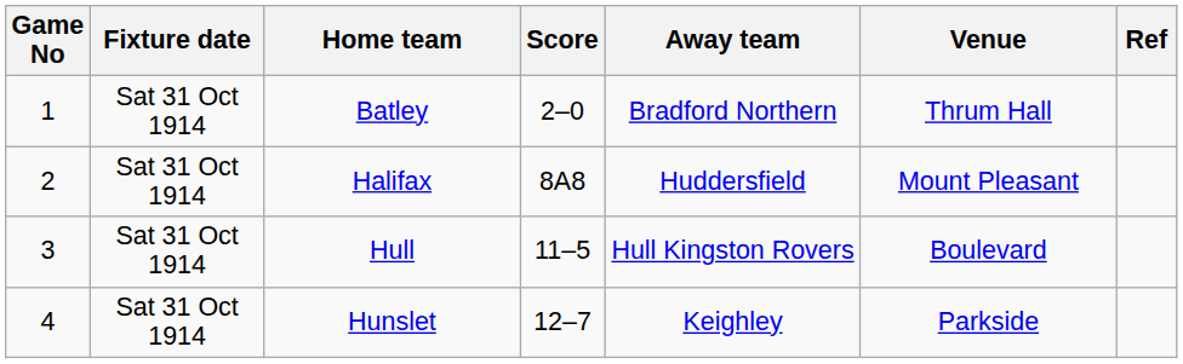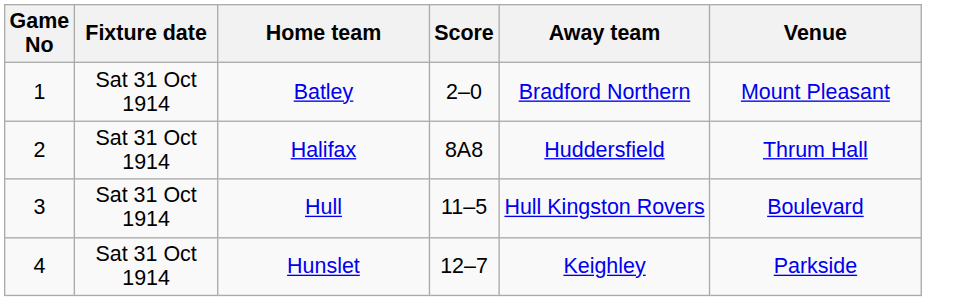- column: Ref
Batley | Venue: Thrum Hall -> Mount Pleasant
Halifax | Venue: Mount Pleasant -> Thrum Hall
